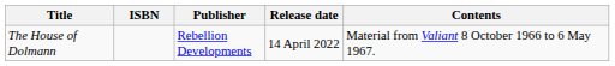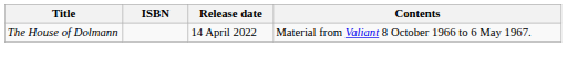- column: Publisher | Rebellion Developments
